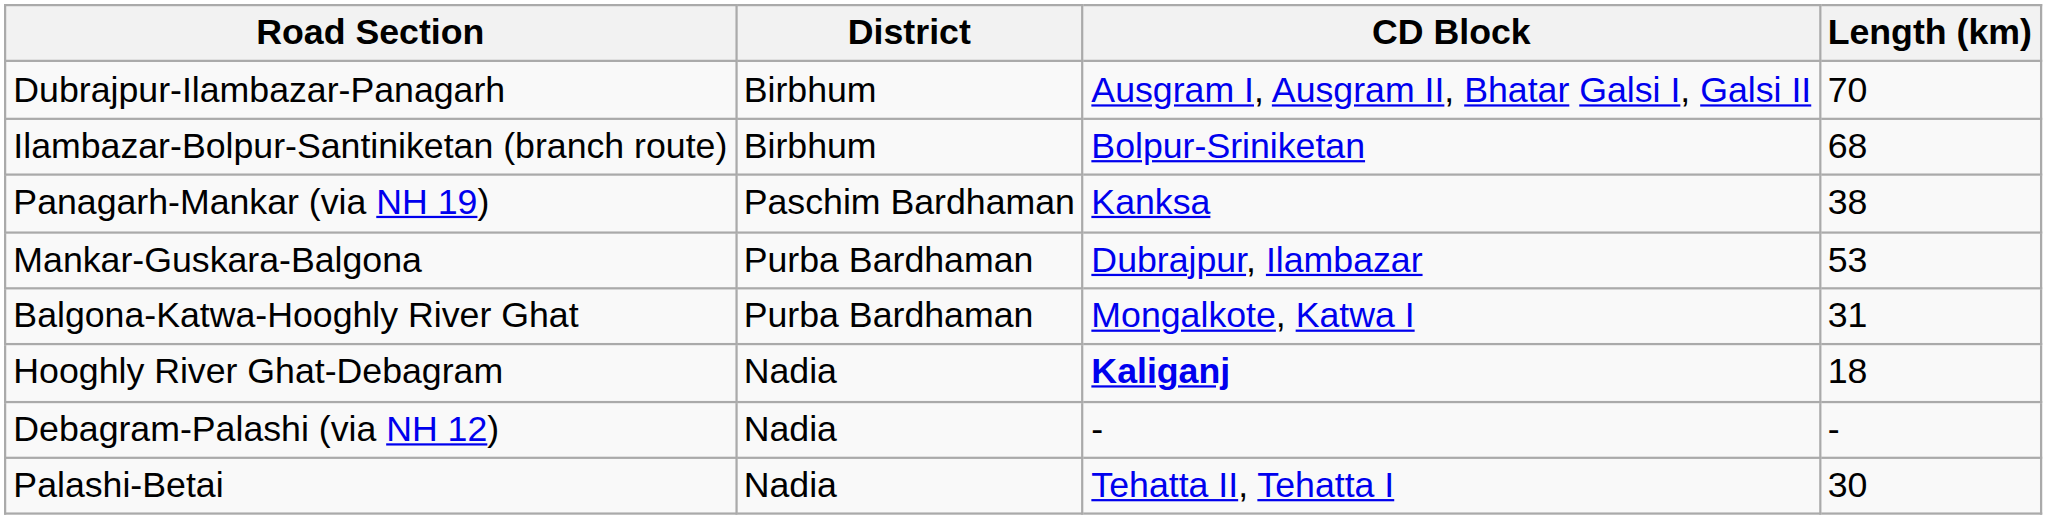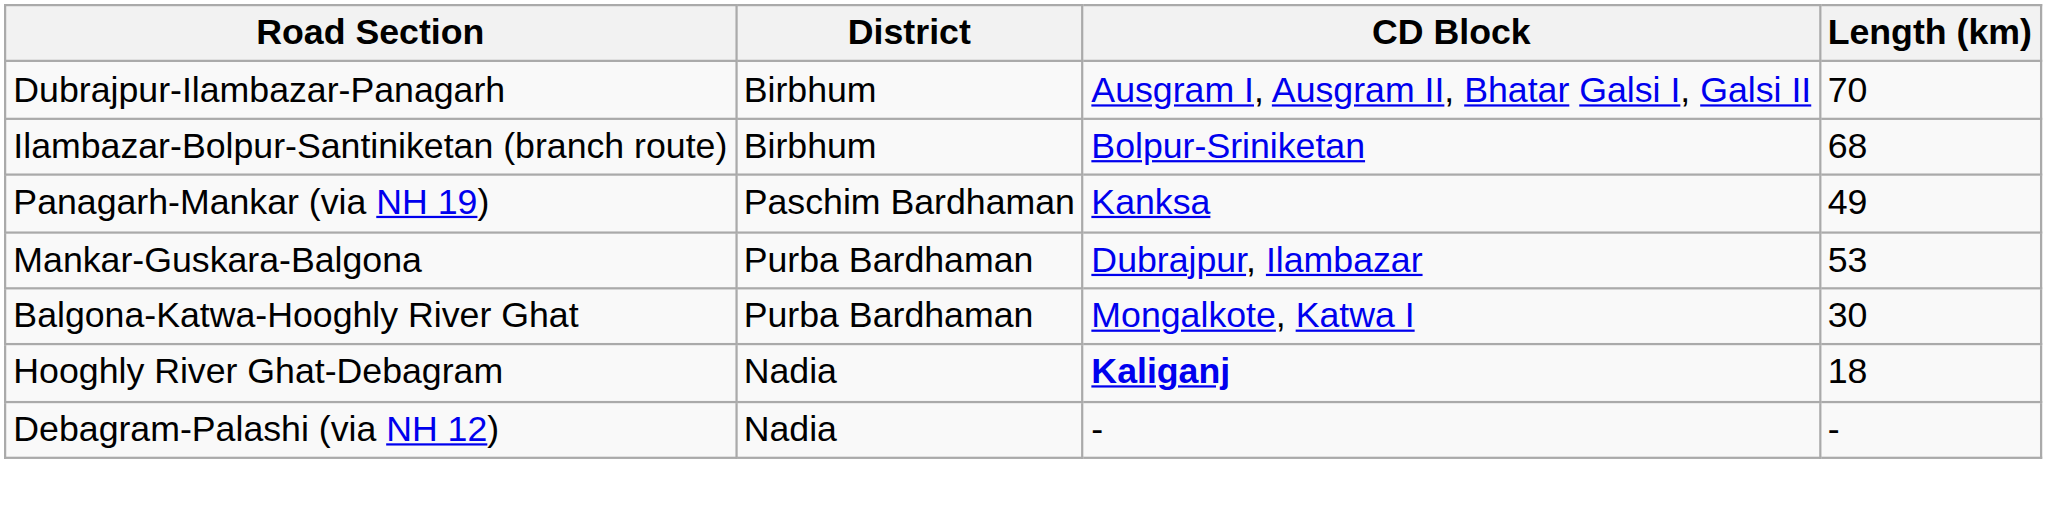Panagarh-Mankar (via NH 19) | Length (km): 38 -> 49
Balgona-Katwa-Hooghly River Ghat | Length (km): 31 -> 30
- row: Palashi-Betai | Nadia | Tehatta II, Tehatta I | 30
